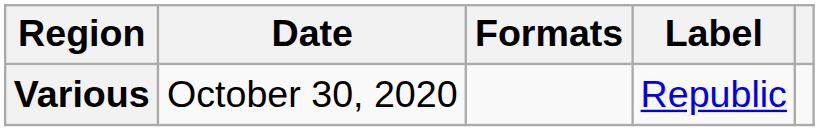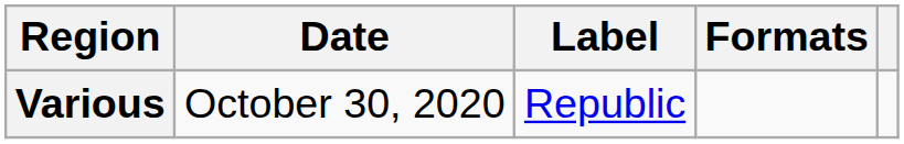columns swapped: Formats <-> Label
